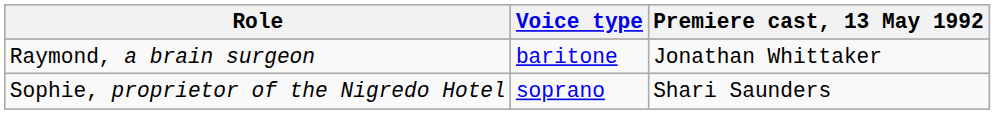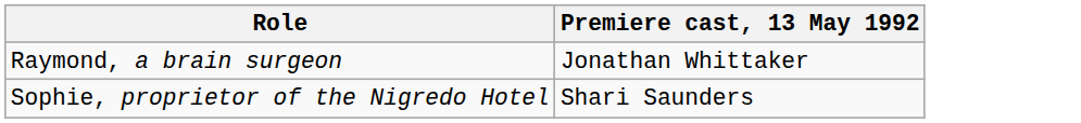- column: Voice type | baritone | soprano
